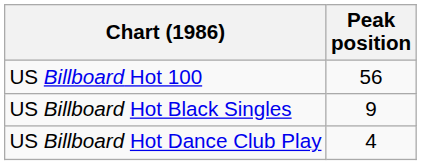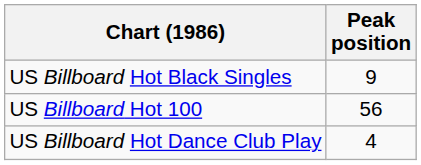rows swapped: US Billboard Hot 100 <-> US Billboard Hot Black Singles
